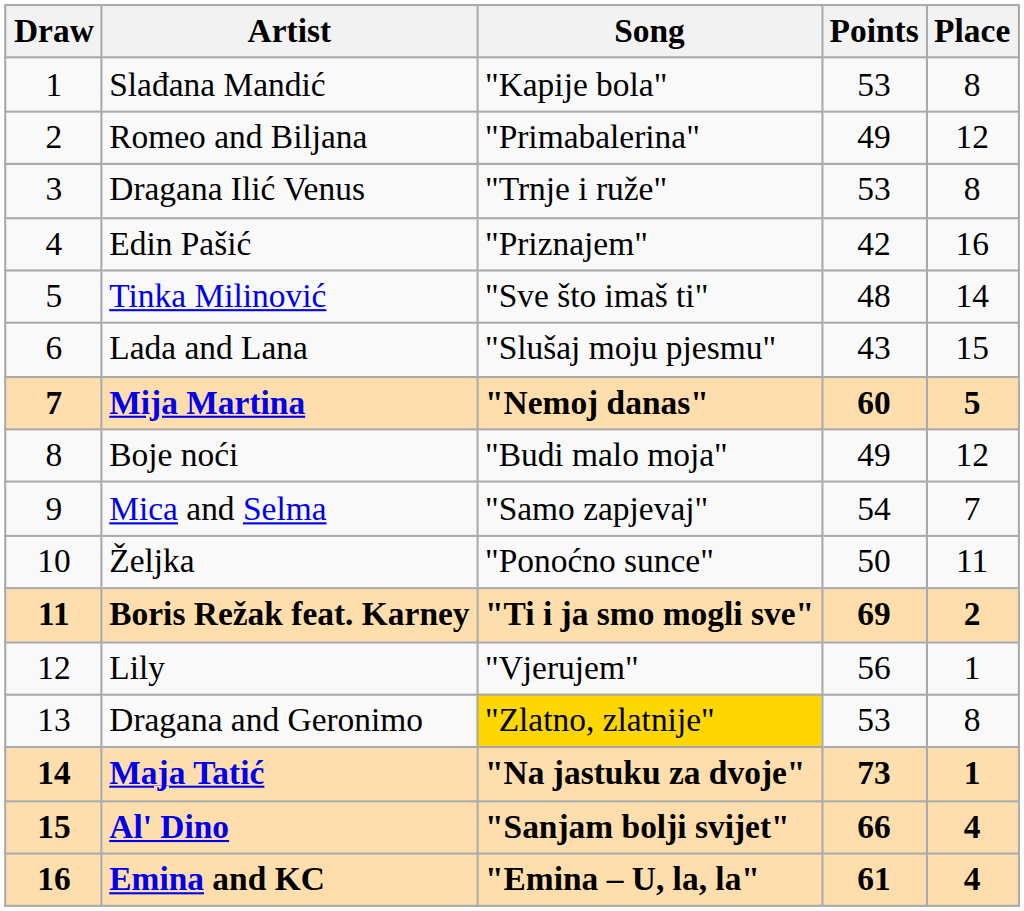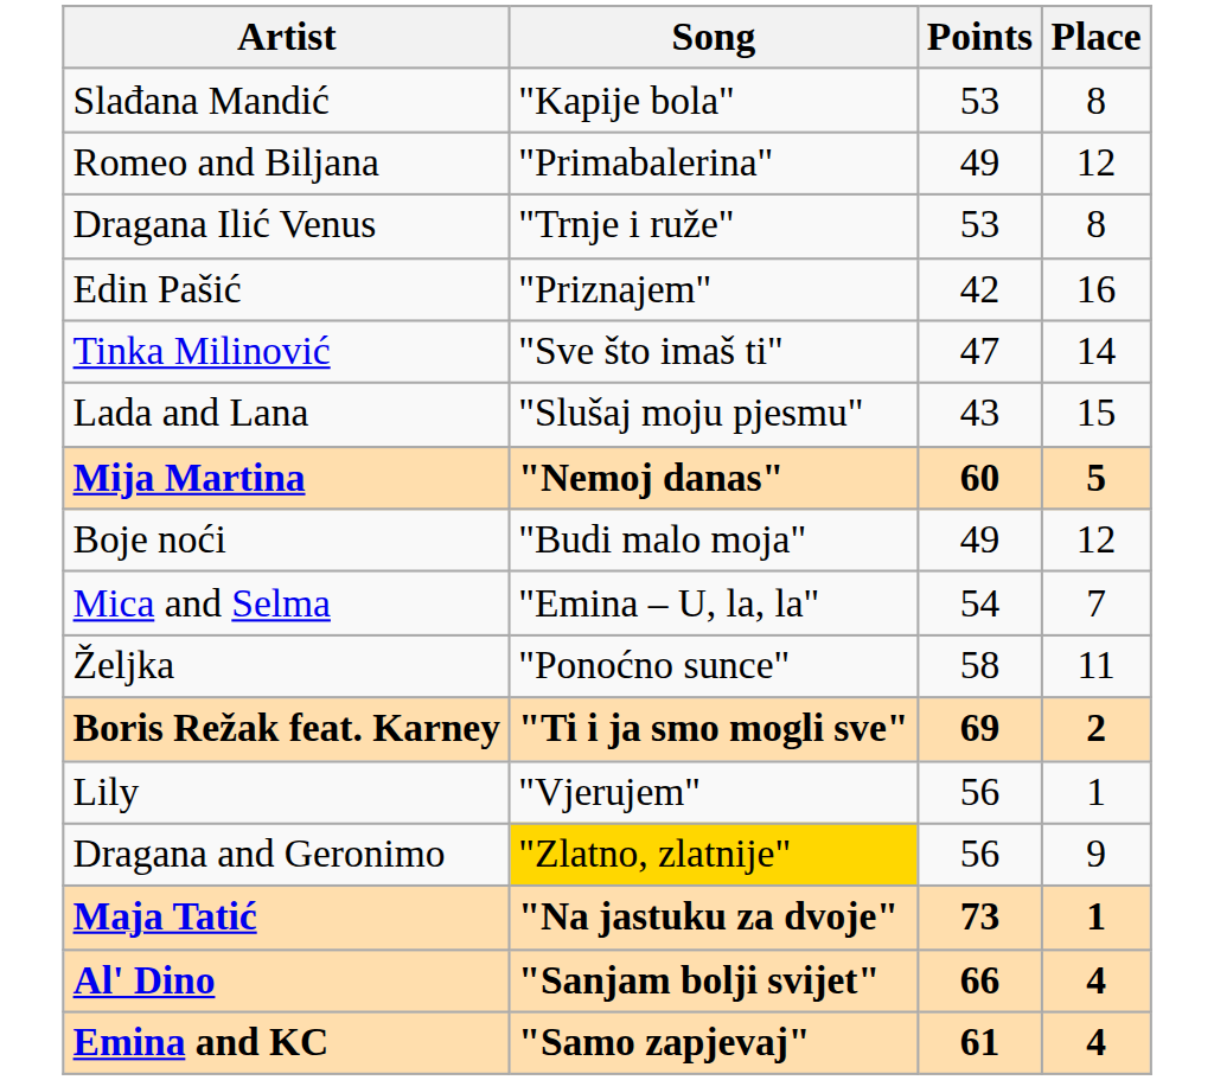- column: Draw | 1 | 2 | 3 | 4 | 5 | 6 | 7 | 8 | 9 | 10 | 11 | 12 | 13 | 14 | 15 | 16
Tinka Milinović | Points: 48 -> 47
Mica and Selma | Song: "Samo zapjevaj" -> "Emina – U, la, la"
Željka | Points: 50 -> 58
Dragana and Geronimo | Points: 53 -> 56
Dragana and Geronimo | Place: 8 -> 9
Emina and KC | Song: "Emina – U, la, la" -> "Samo zapjevaj"
